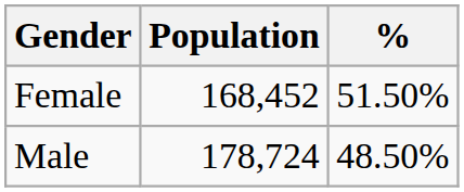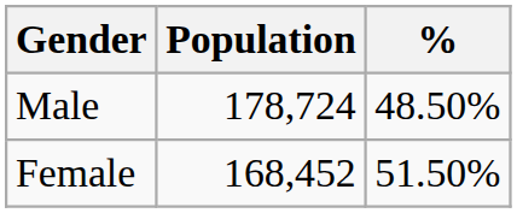rows swapped: Female <-> Male
